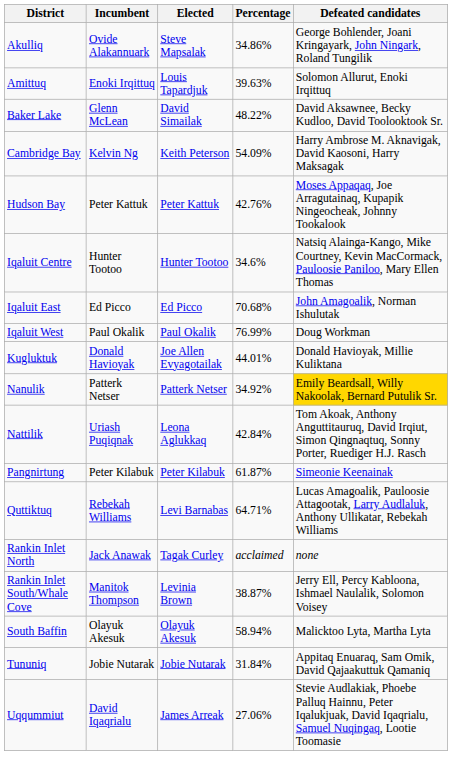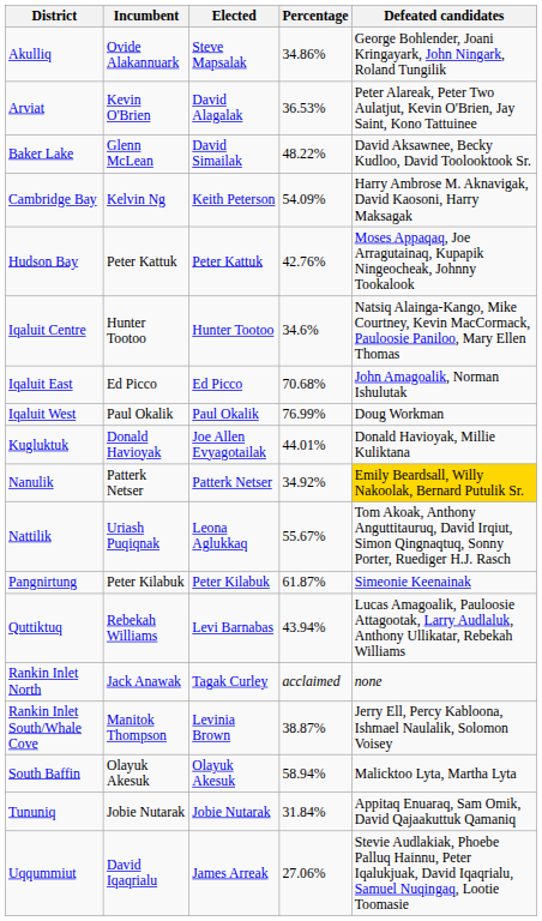- row: Amittuq | Enoki Irqittuq | Louis Tapardjuk | 39.63% | Solomon Allurut, Enoki Irqittuq
+ row: Arviat | Kevin O'Brien | David Alagalak | 36.53% | Peter Alareak, Peter Two Aulatjut, Kevin O'Brien, Jay Saint, Kono Tattuinee
Nattilik | Percentage: 42.84% -> 55.67%
Quttiktuq | Percentage: 64.71% -> 43.94%
